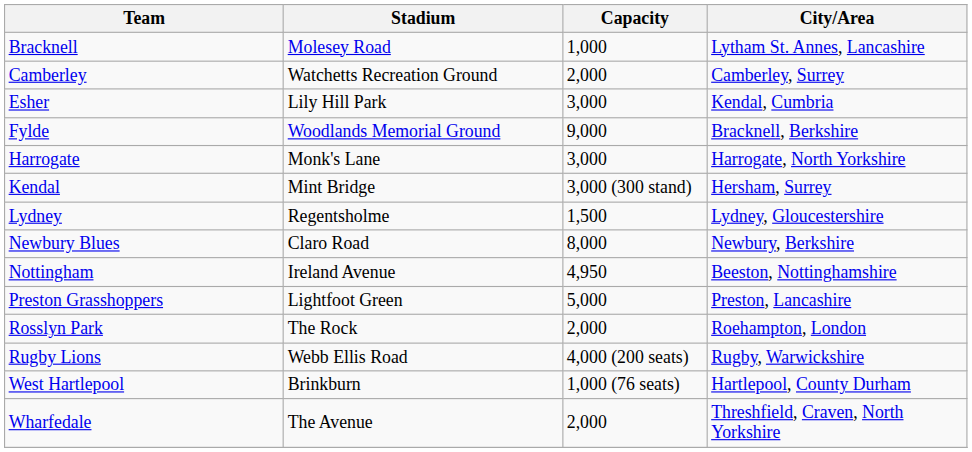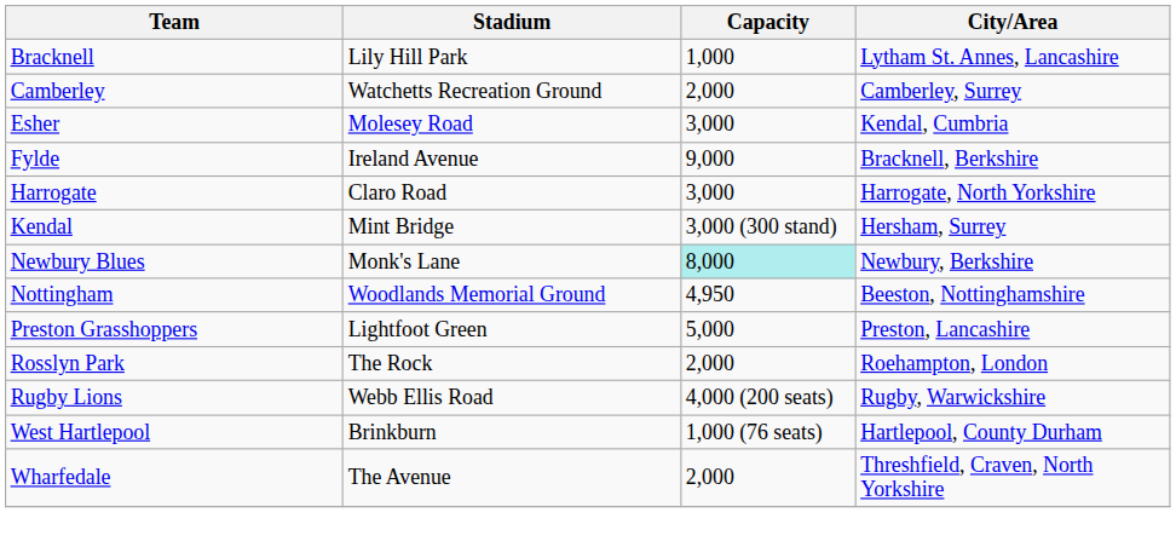Bracknell | Stadium: Molesey Road -> Lily Hill Park
Esher | Stadium: Lily Hill Park -> Molesey Road
Fylde | Stadium: Woodlands Memorial Ground -> Ireland Avenue
Harrogate | Stadium: Monk's Lane -> Claro Road
- row: Lydney | Regentsholme | 1,500 | Lydney, Gloucestershire
Newbury Blues | Stadium: Claro Road -> Monk's Lane
Newbury Blues | Capacity: no background -> paleturquoise background
Nottingham | Stadium: Ireland Avenue -> Woodlands Memorial Ground
